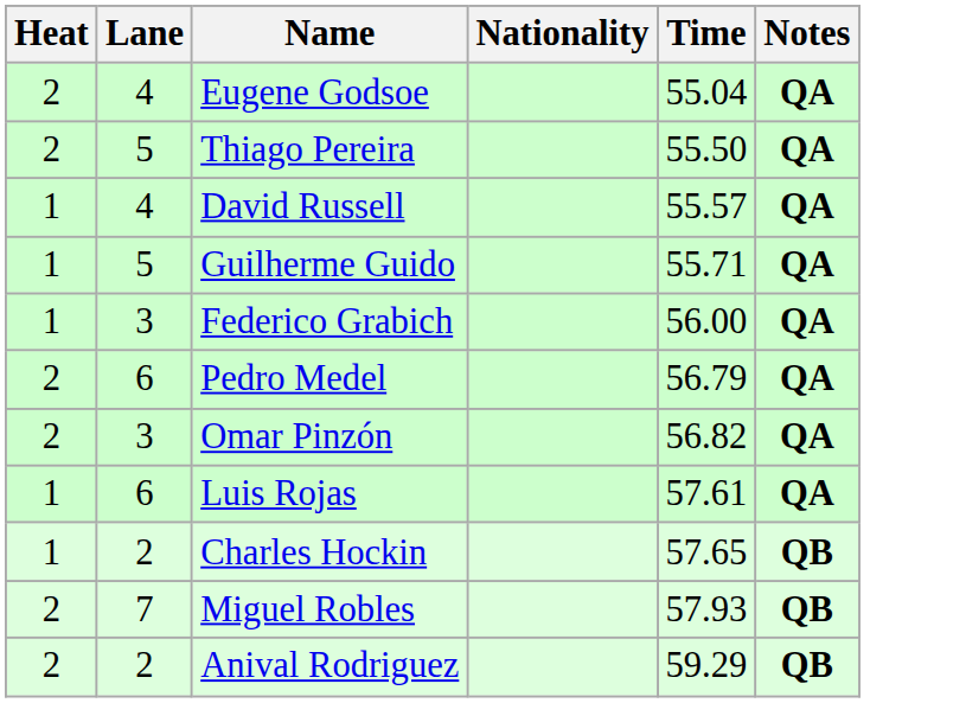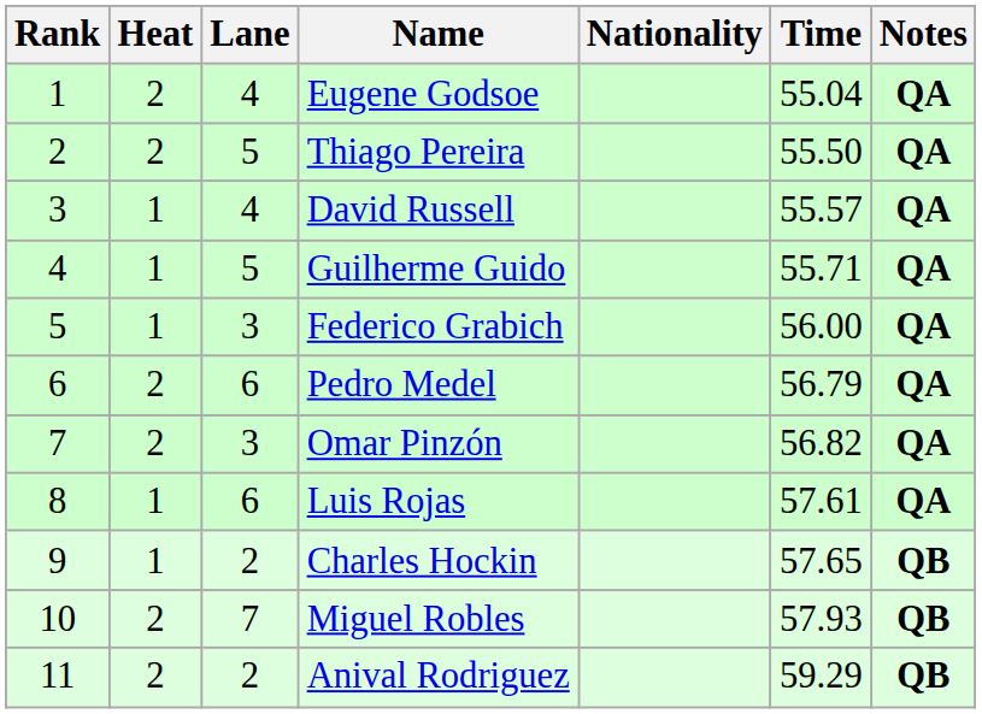+ column: Rank | 1 | 2 | 3 | 4 | 5 | 6 | 7 | 8 | 9 | 10 | 11
